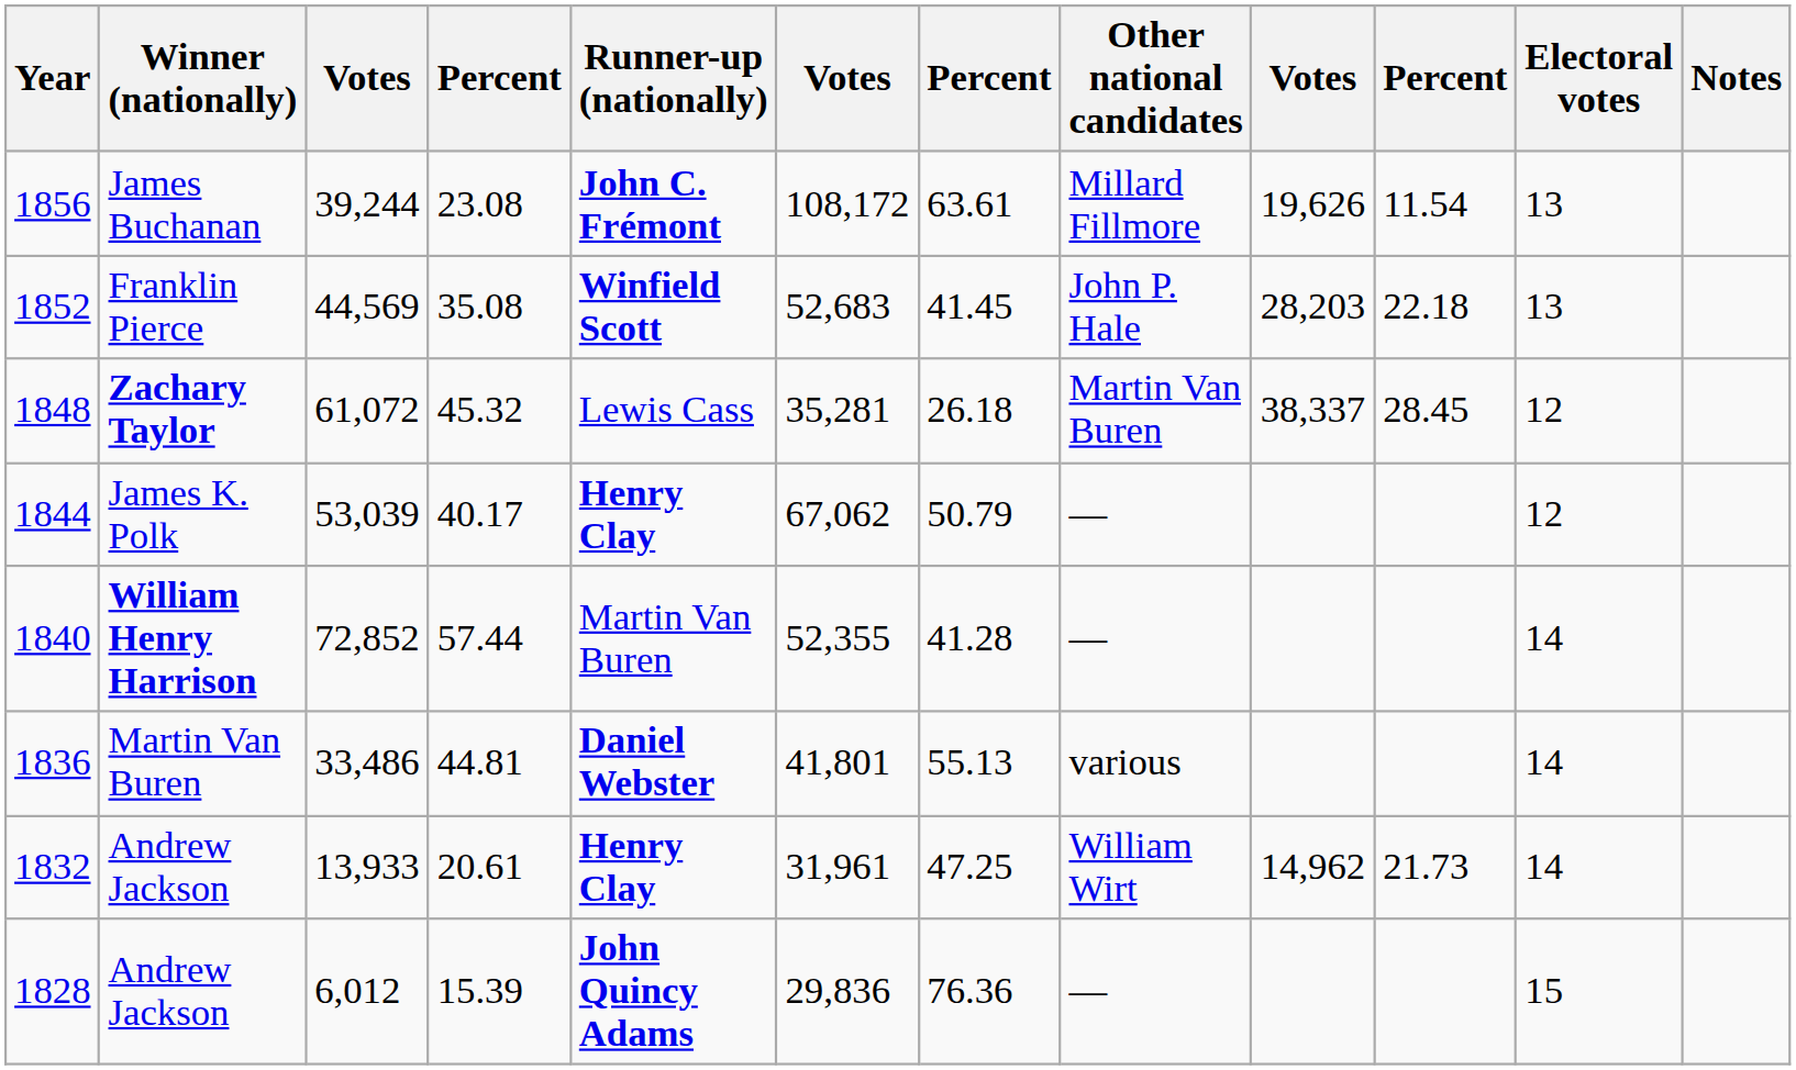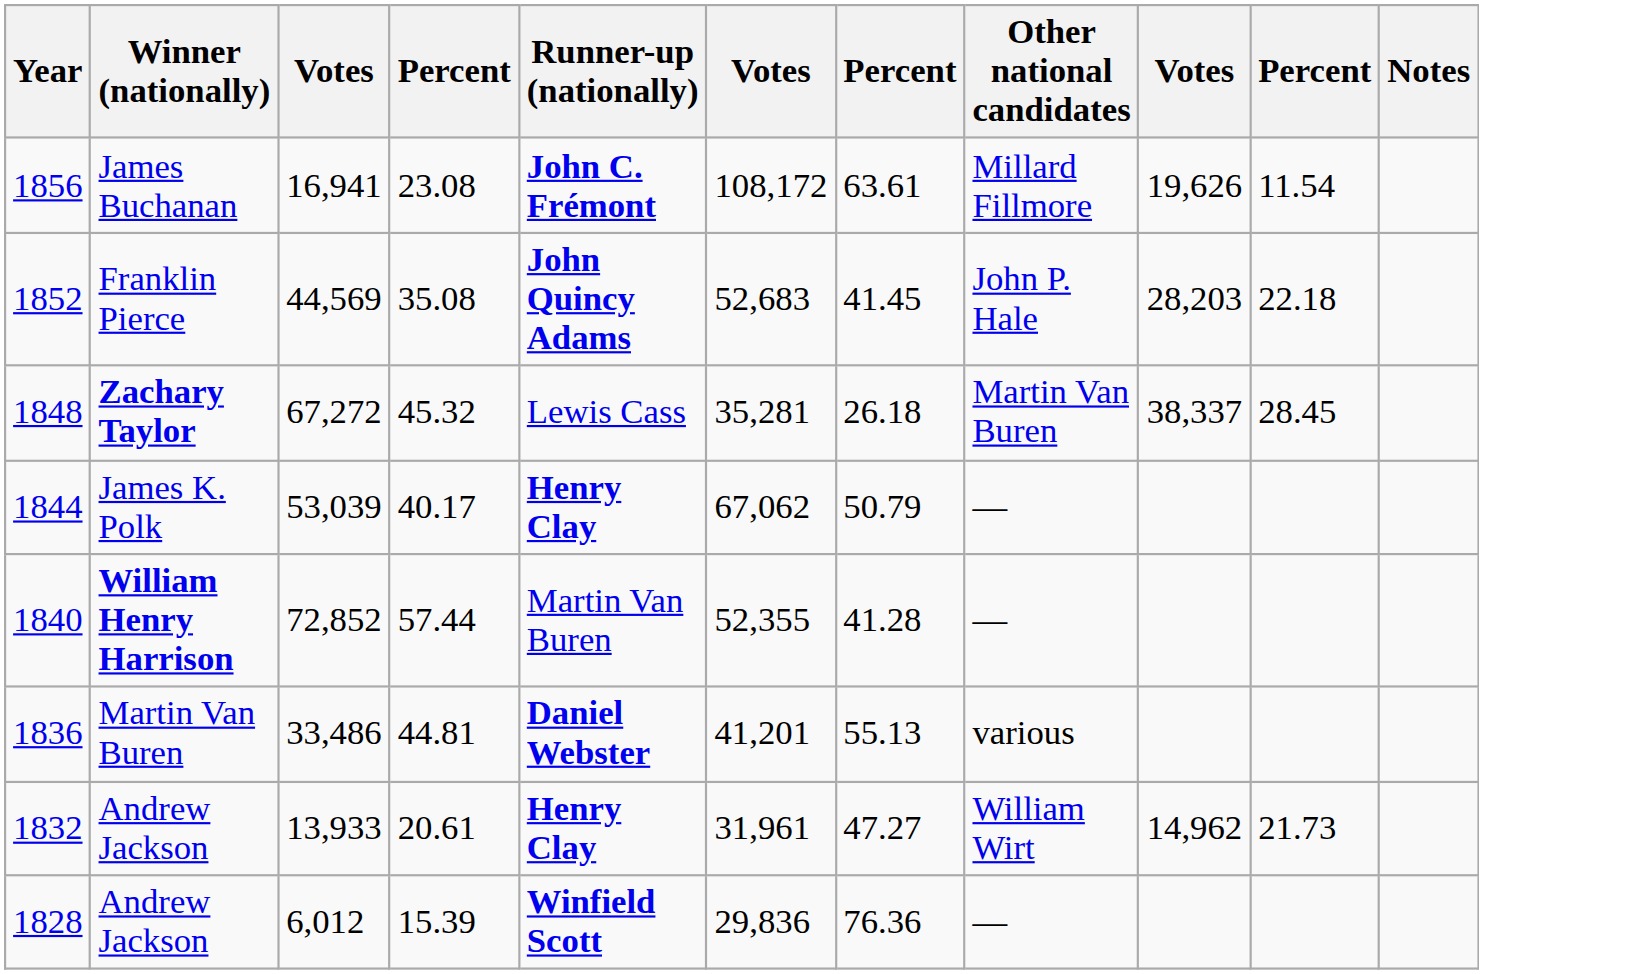- column: Electoral votes | 13 | 13 | 12 | 12 | 14 | 14 | 14 | 15
1856 | column 3: 39,244 -> 16,941
1852 | Runner-up (nationally): Winfield Scott -> John Quincy Adams
1848 | column 3: 61,072 -> 67,272
1836 | column 6: 41,801 -> 41,201
1832 | column 7: 47.25 -> 47.27
1828 | Runner-up (nationally): John Quincy Adams -> Winfield Scott
